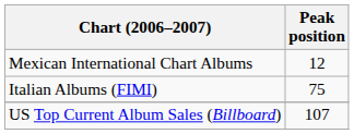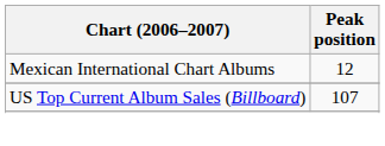- row: Italian Albums (FIMI) | 75
